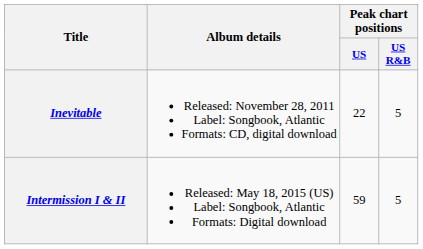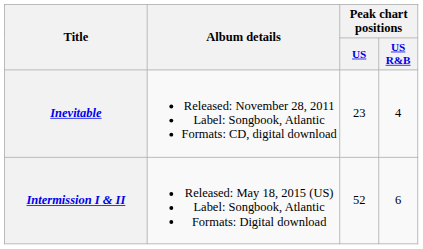Inevitable | Peak chart positions / US: 22 -> 23
Inevitable | Peak chart positions / US R&B: 5 -> 4
Intermission I & II | Peak chart positions / US: 59 -> 52
Intermission I & II | Peak chart positions / US R&B: 5 -> 6
